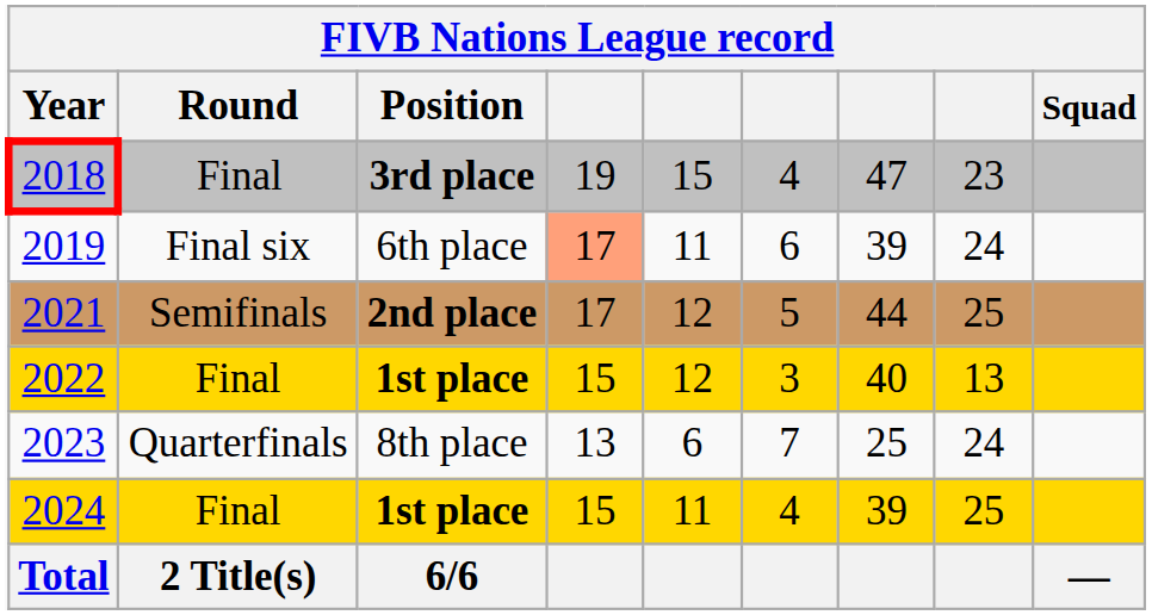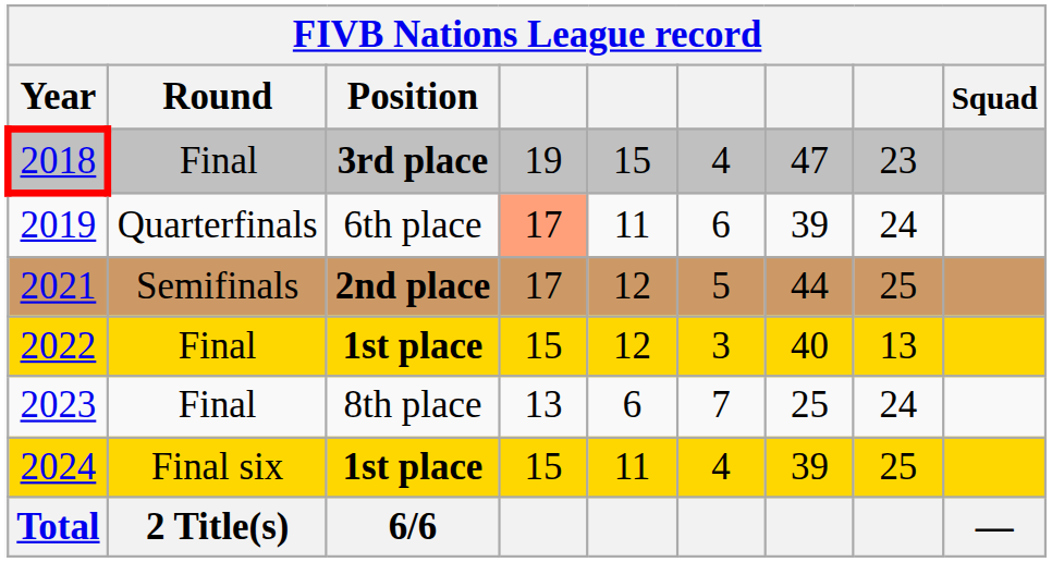2019 | Round: Final six -> Quarterfinals
2023 | Round: Quarterfinals -> Final
2024 | Round: Final -> Final six
